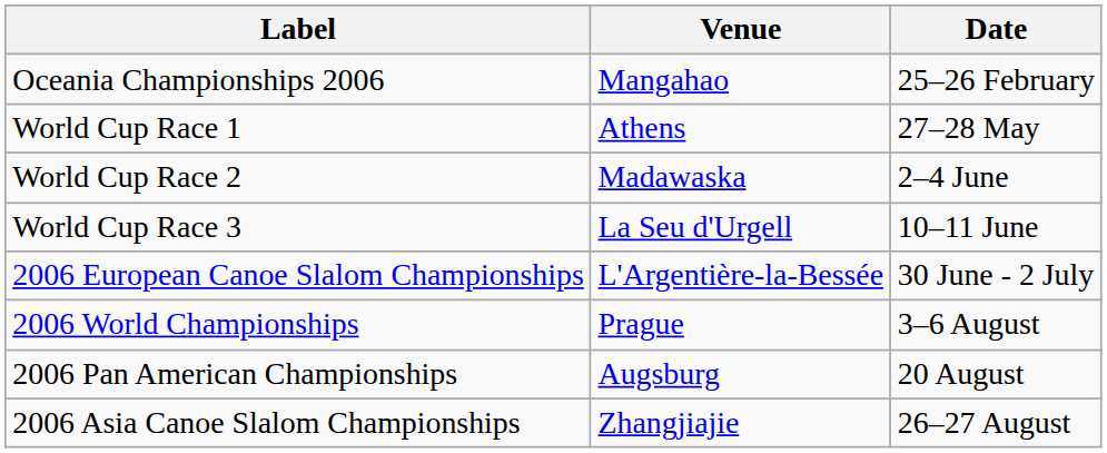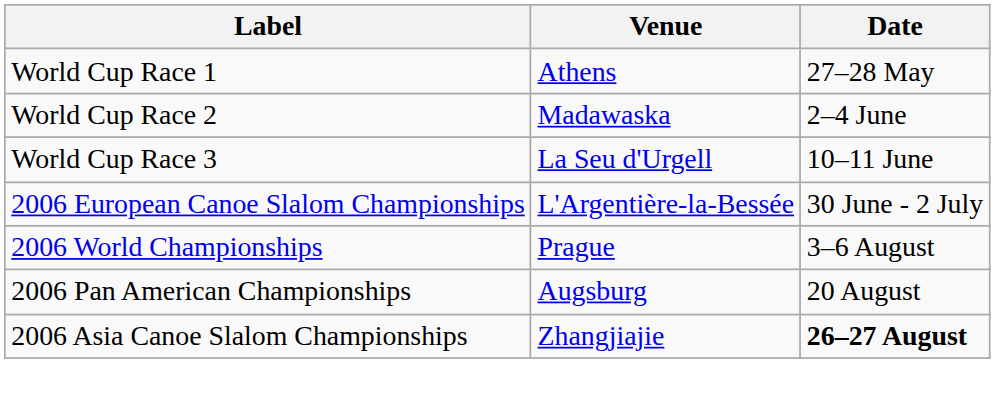- row: Oceania Championships 2006 | Mangahao | 25–26 February
2006 Asia Canoe Slalom Championships | Date: normal -> bold
